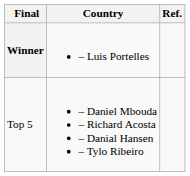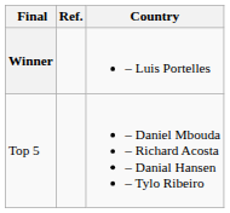columns swapped: Country <-> Ref.
